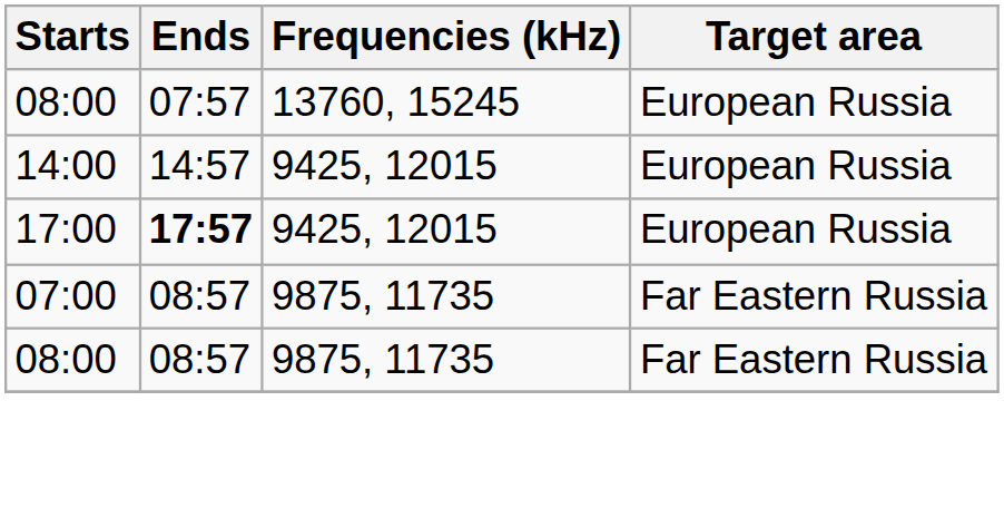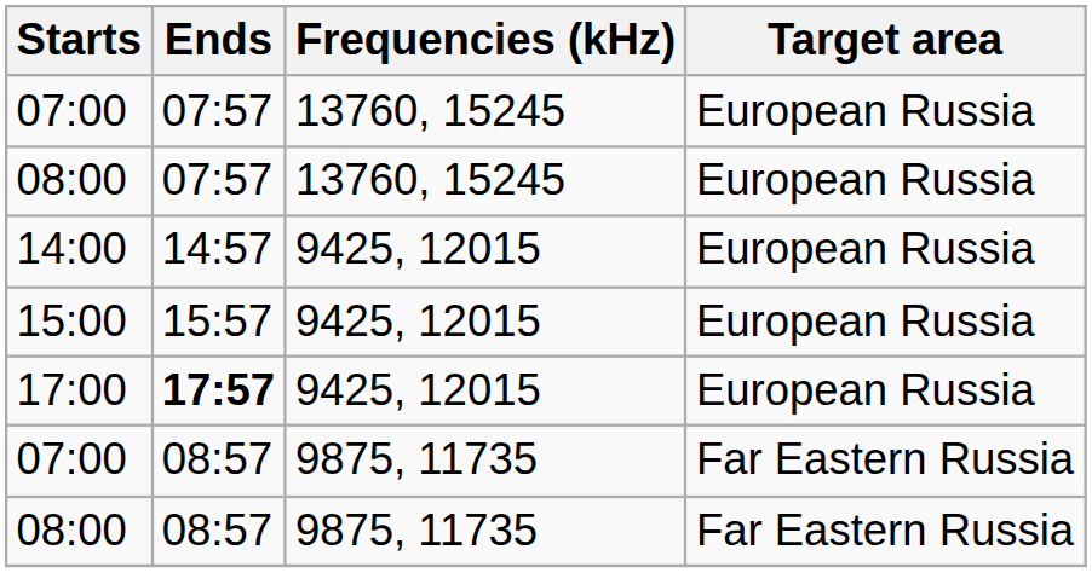+ row: 07:00 | 07:57 | 13760, 15245 | European Russia
+ row: 15:00 | 15:57 | 9425, 12015 | European Russia
